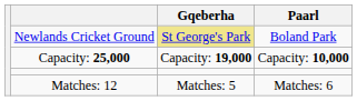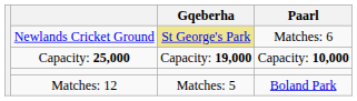Newlands Cricket Ground | Paarl: Boland Park -> Matches: 6
Matches: 12 | Paarl: Matches: 6 -> Boland Park
